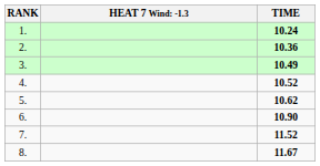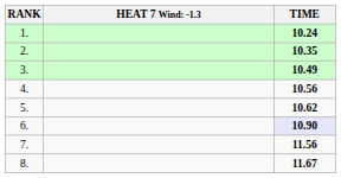2. | TIME: 10.36 -> 10.35
4. | TIME: 10.52 -> 10.56
6. | TIME: no background -> lavender background
7. | TIME: 11.52 -> 11.56
